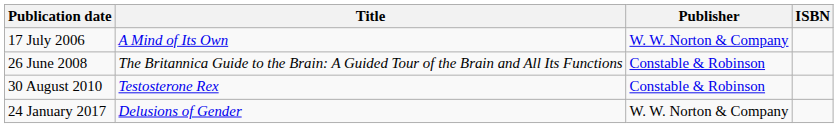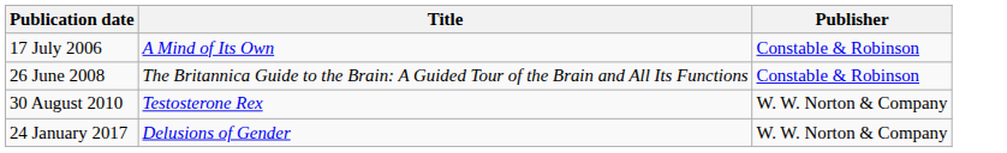- column: ISBN
17 July 2006 | Publisher: W. W. Norton & Company -> Constable & Robinson
30 August 2010 | Publisher: Constable & Robinson -> W. W. Norton & Company
